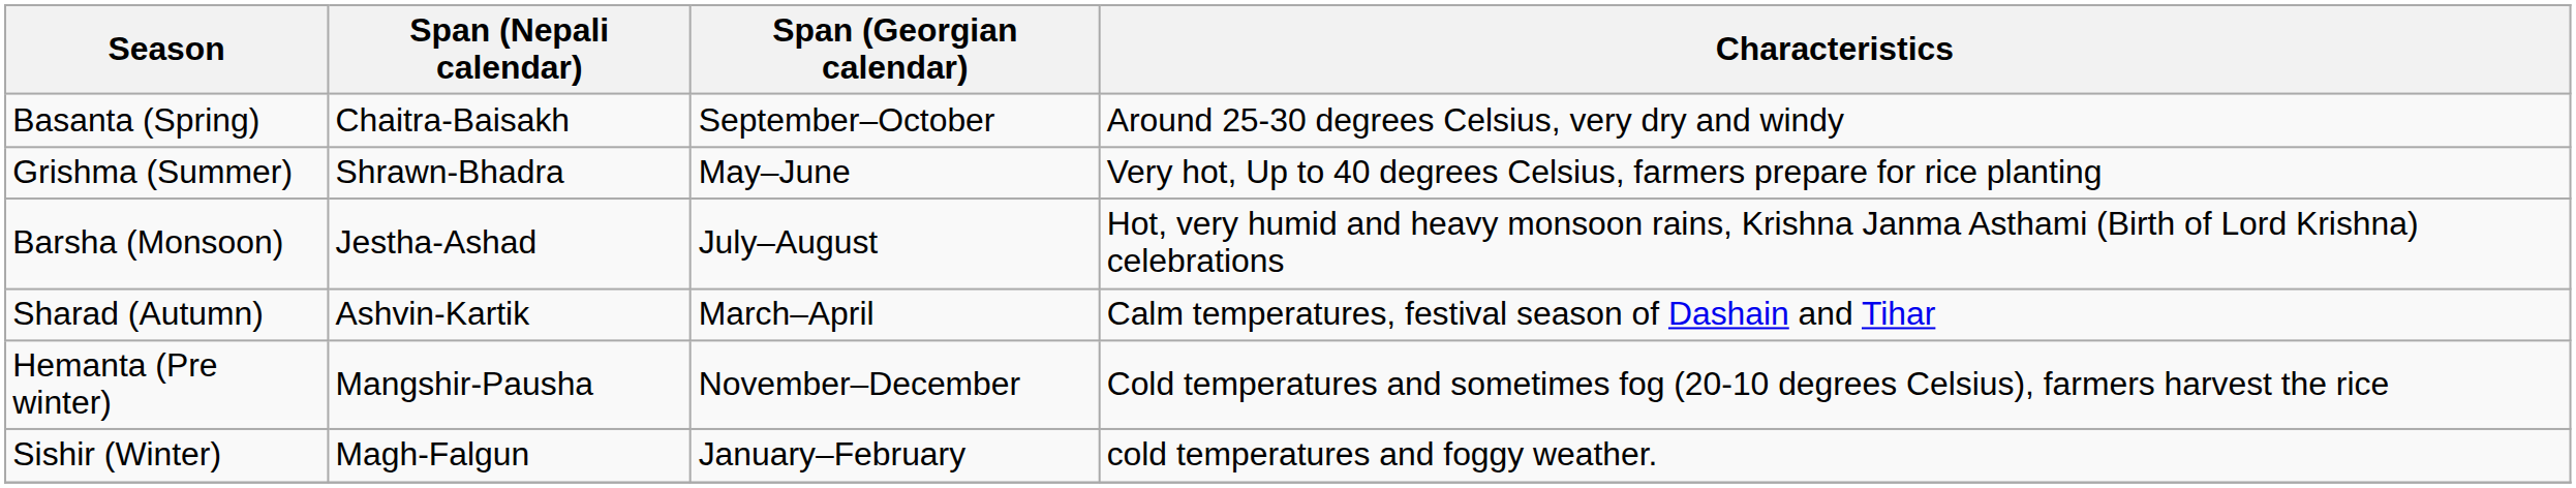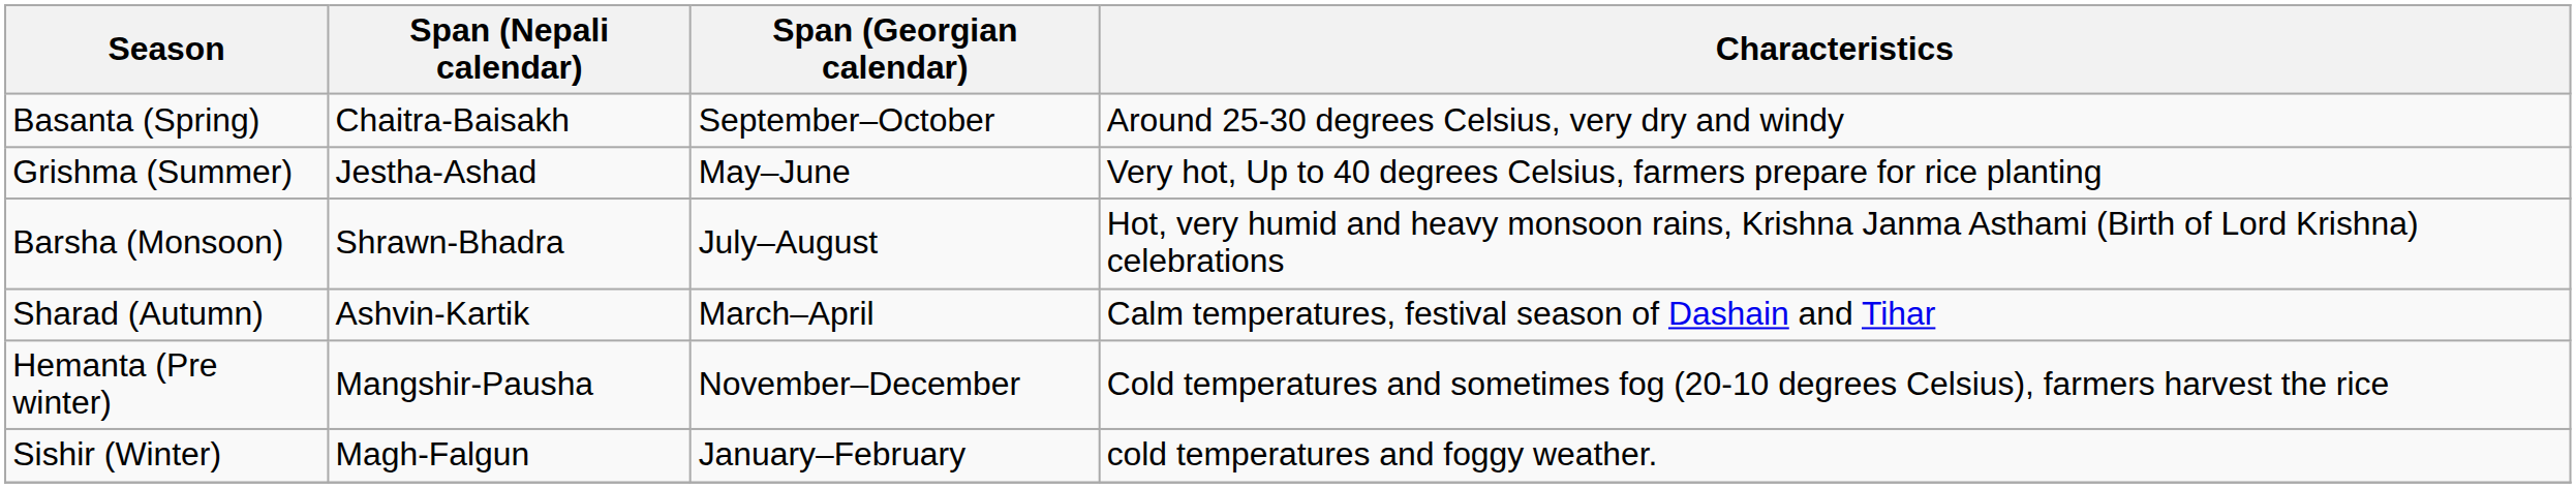Grishma (Summer) | Span (Nepali calendar): Shrawn-Bhadra -> Jestha-Ashad
Barsha (Monsoon) | Span (Nepali calendar): Jestha-Ashad -> Shrawn-Bhadra
